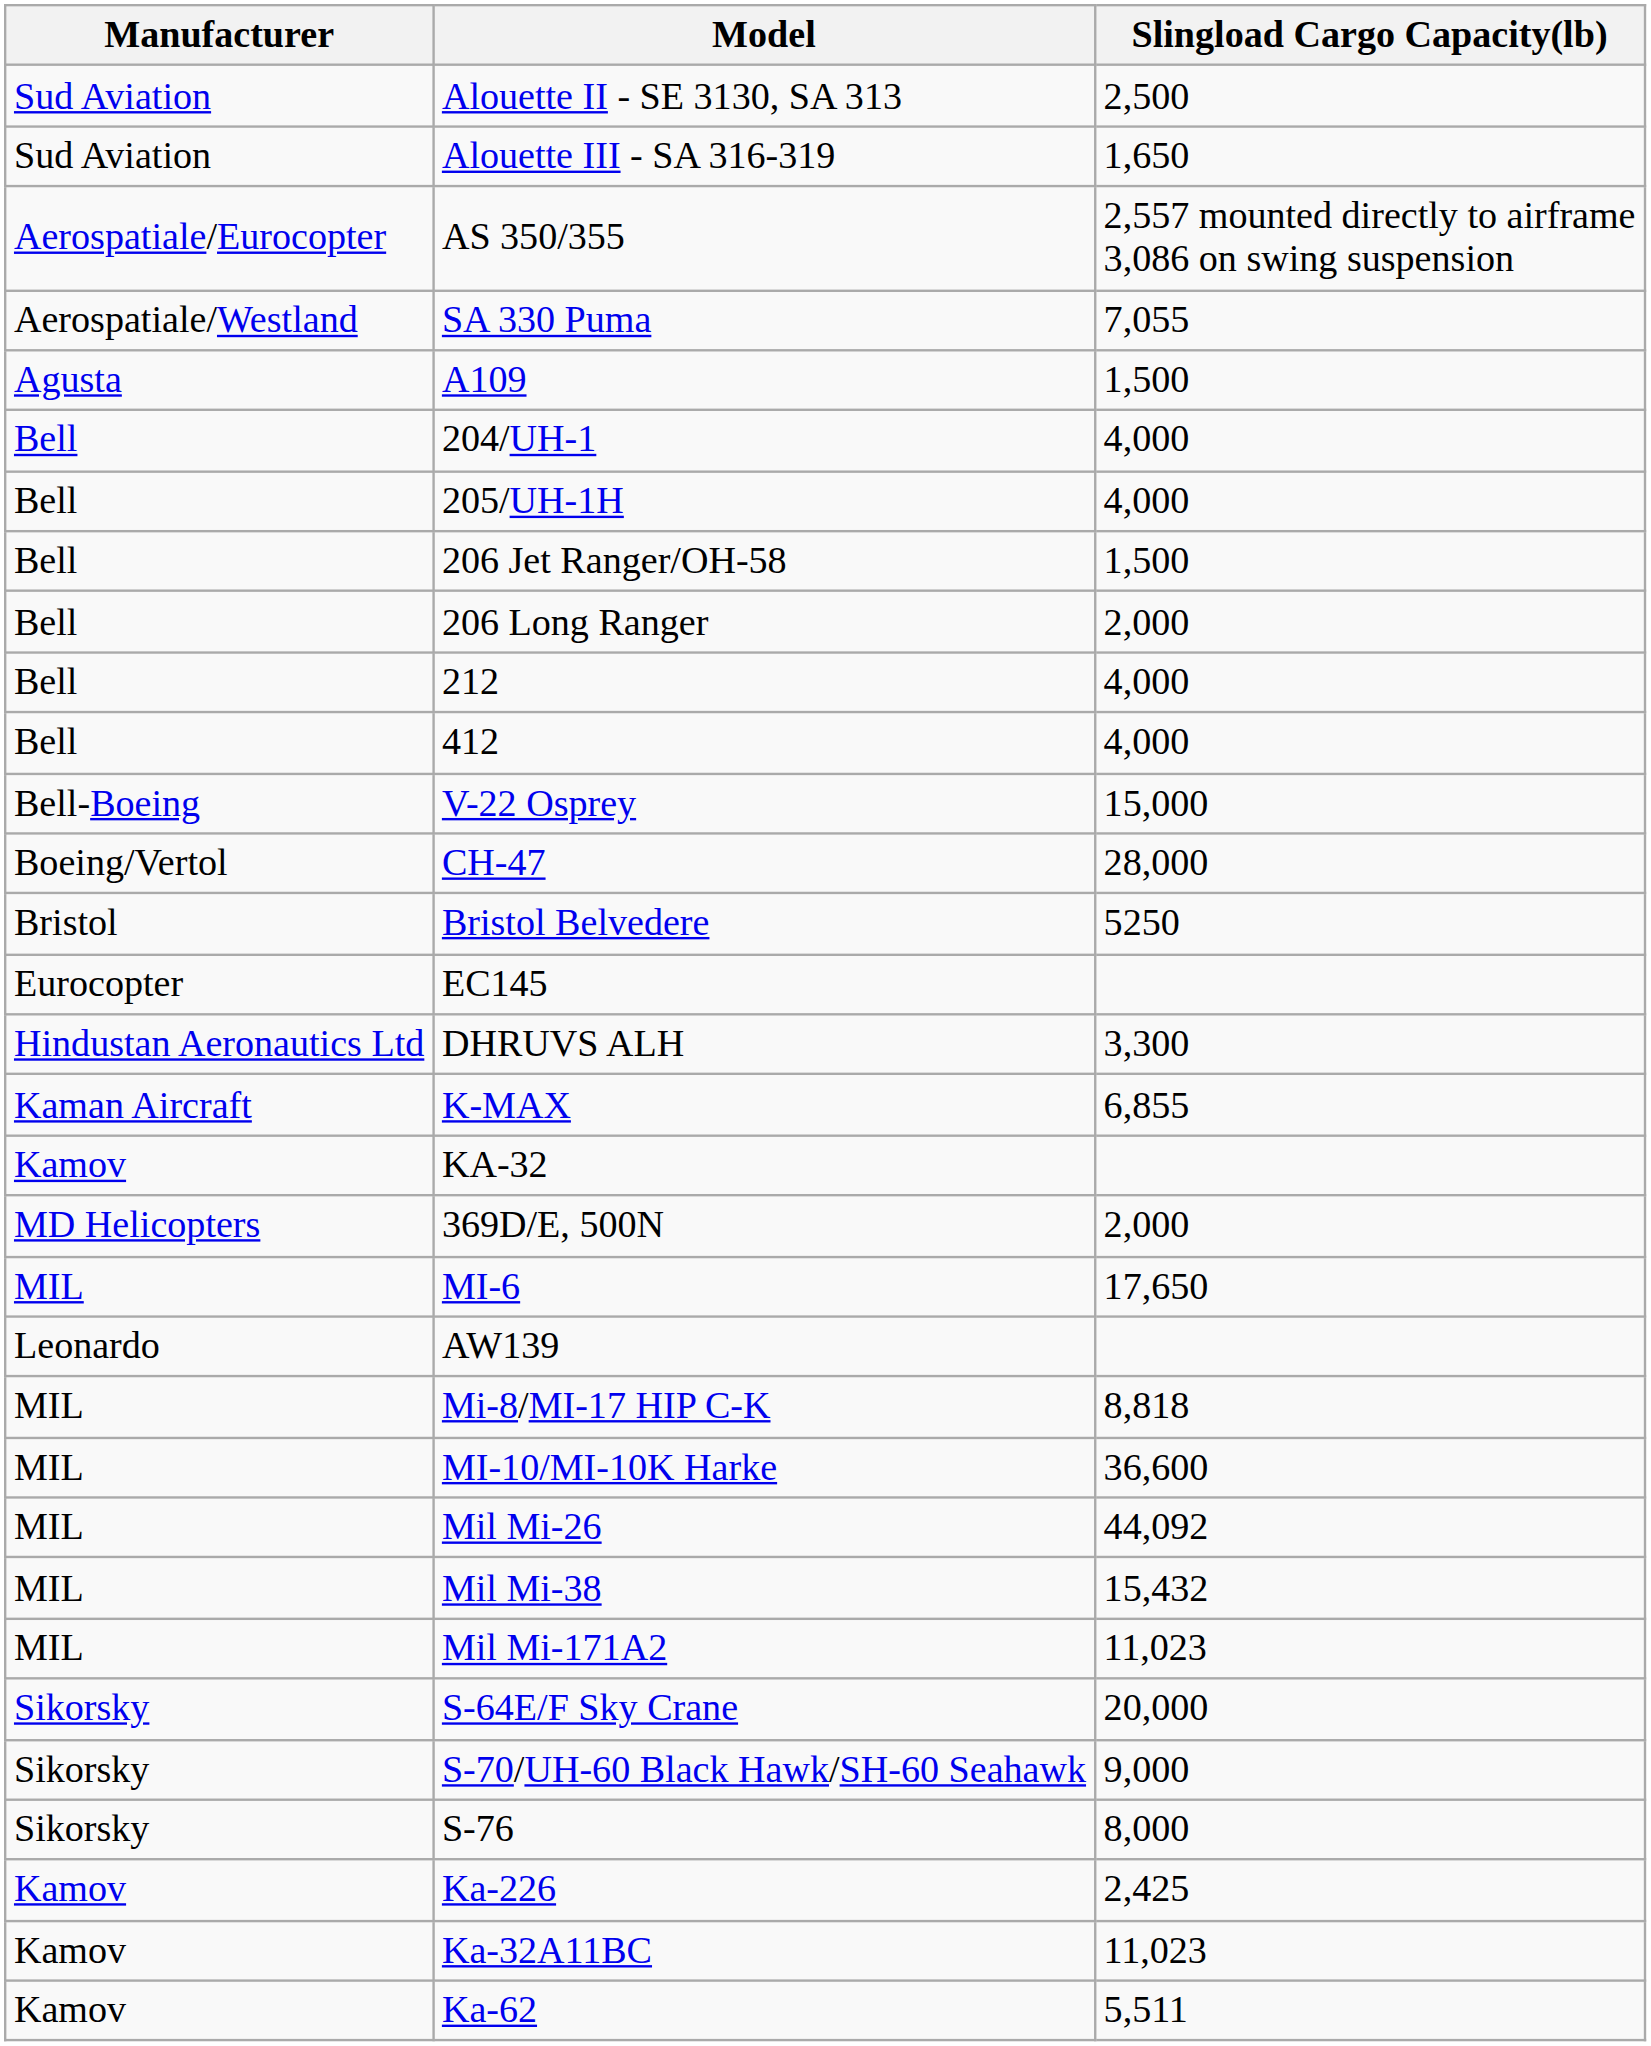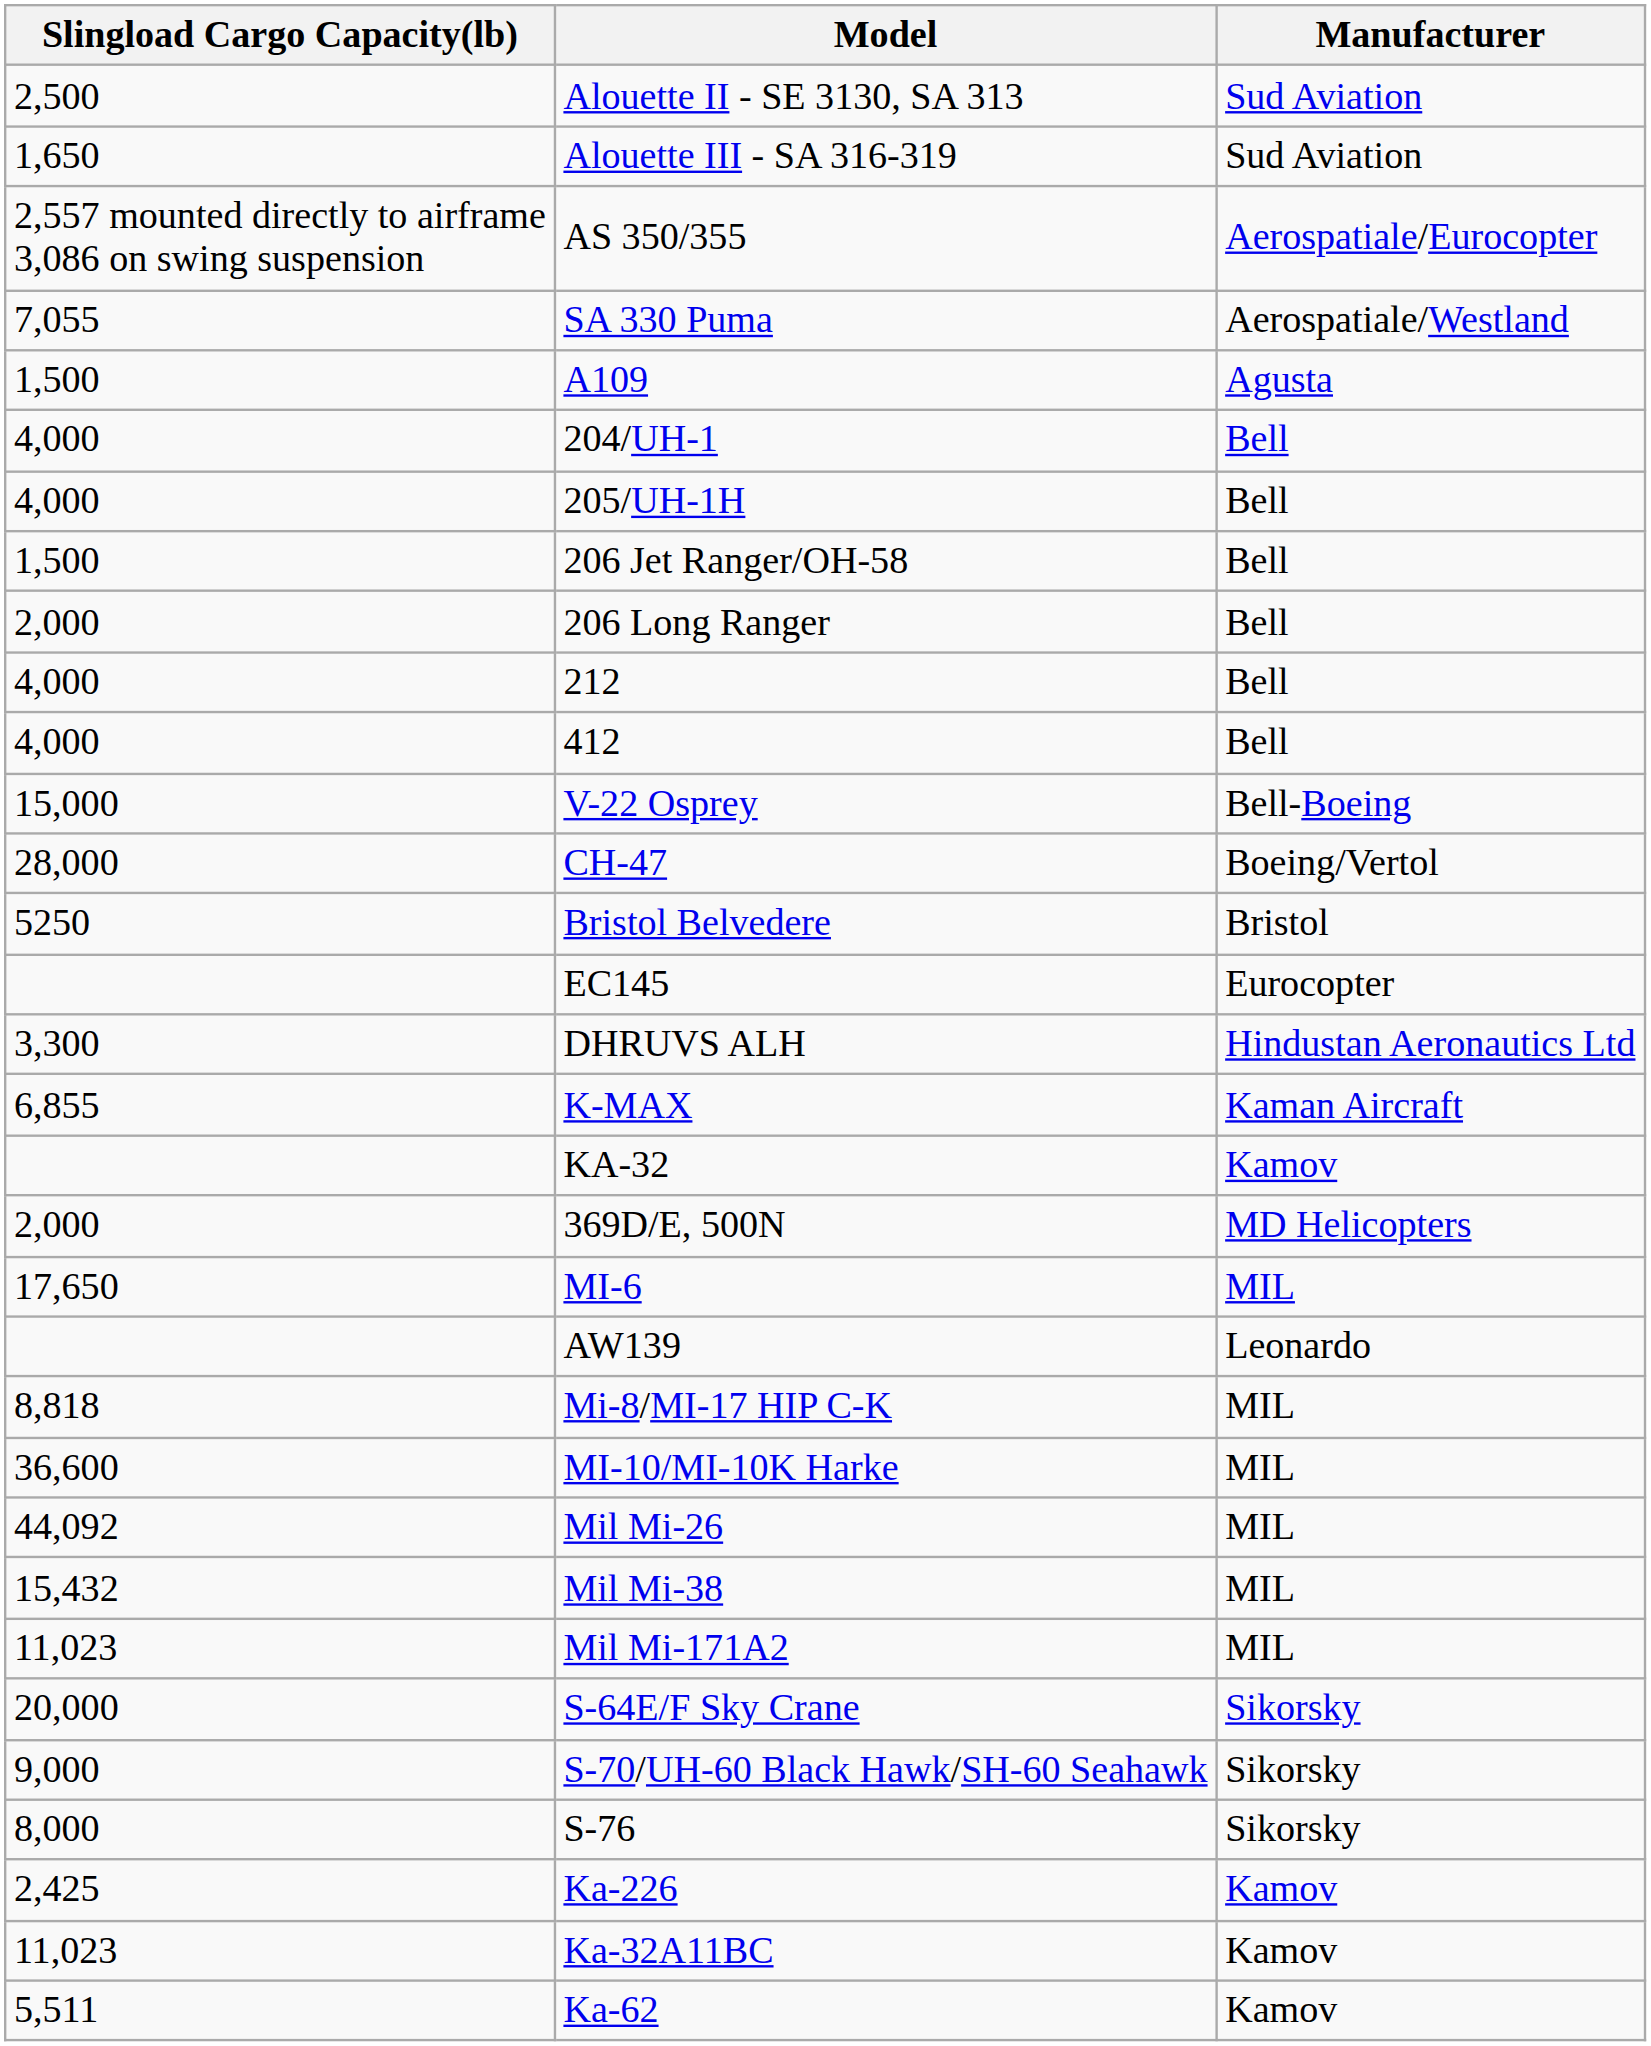columns swapped: Manufacturer <-> Slingload Cargo Capacity(lb)
